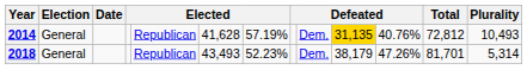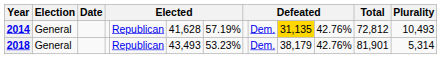2014 | column 11: 40.76% -> 42.76%
2018 | column 7: 52.23% -> 53.23%
2018 | column 11: 47.26% -> 42.76%
2018 | Total: 81,701 -> 81,901
